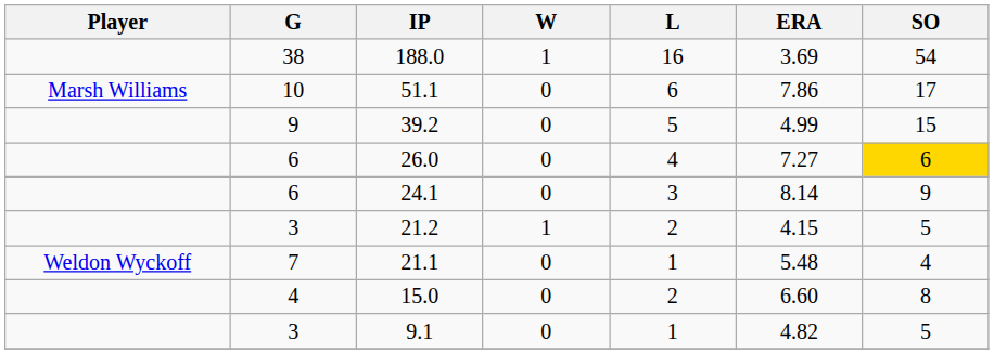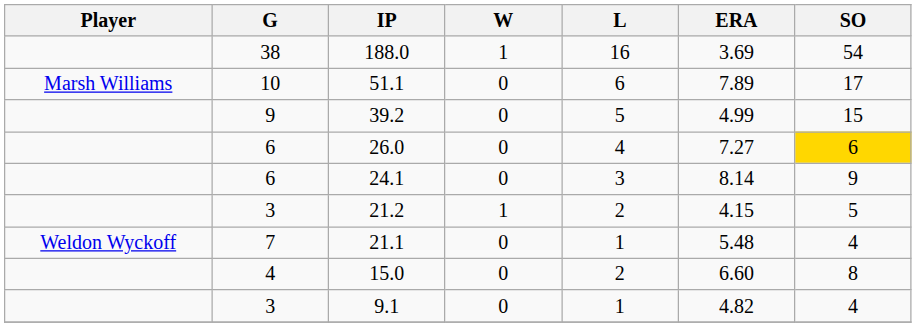51.1 | ERA: 7.86 -> 7.89
9.1 | SO: 5 -> 4
